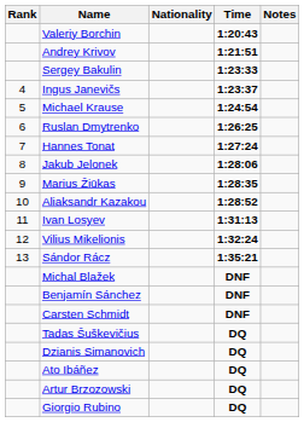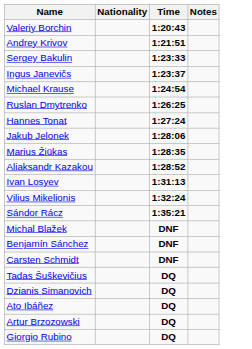- column: Rank | 4 | 5 | 6 | 7 | 8 | 9 | 10 | 11 | 12 | 13
